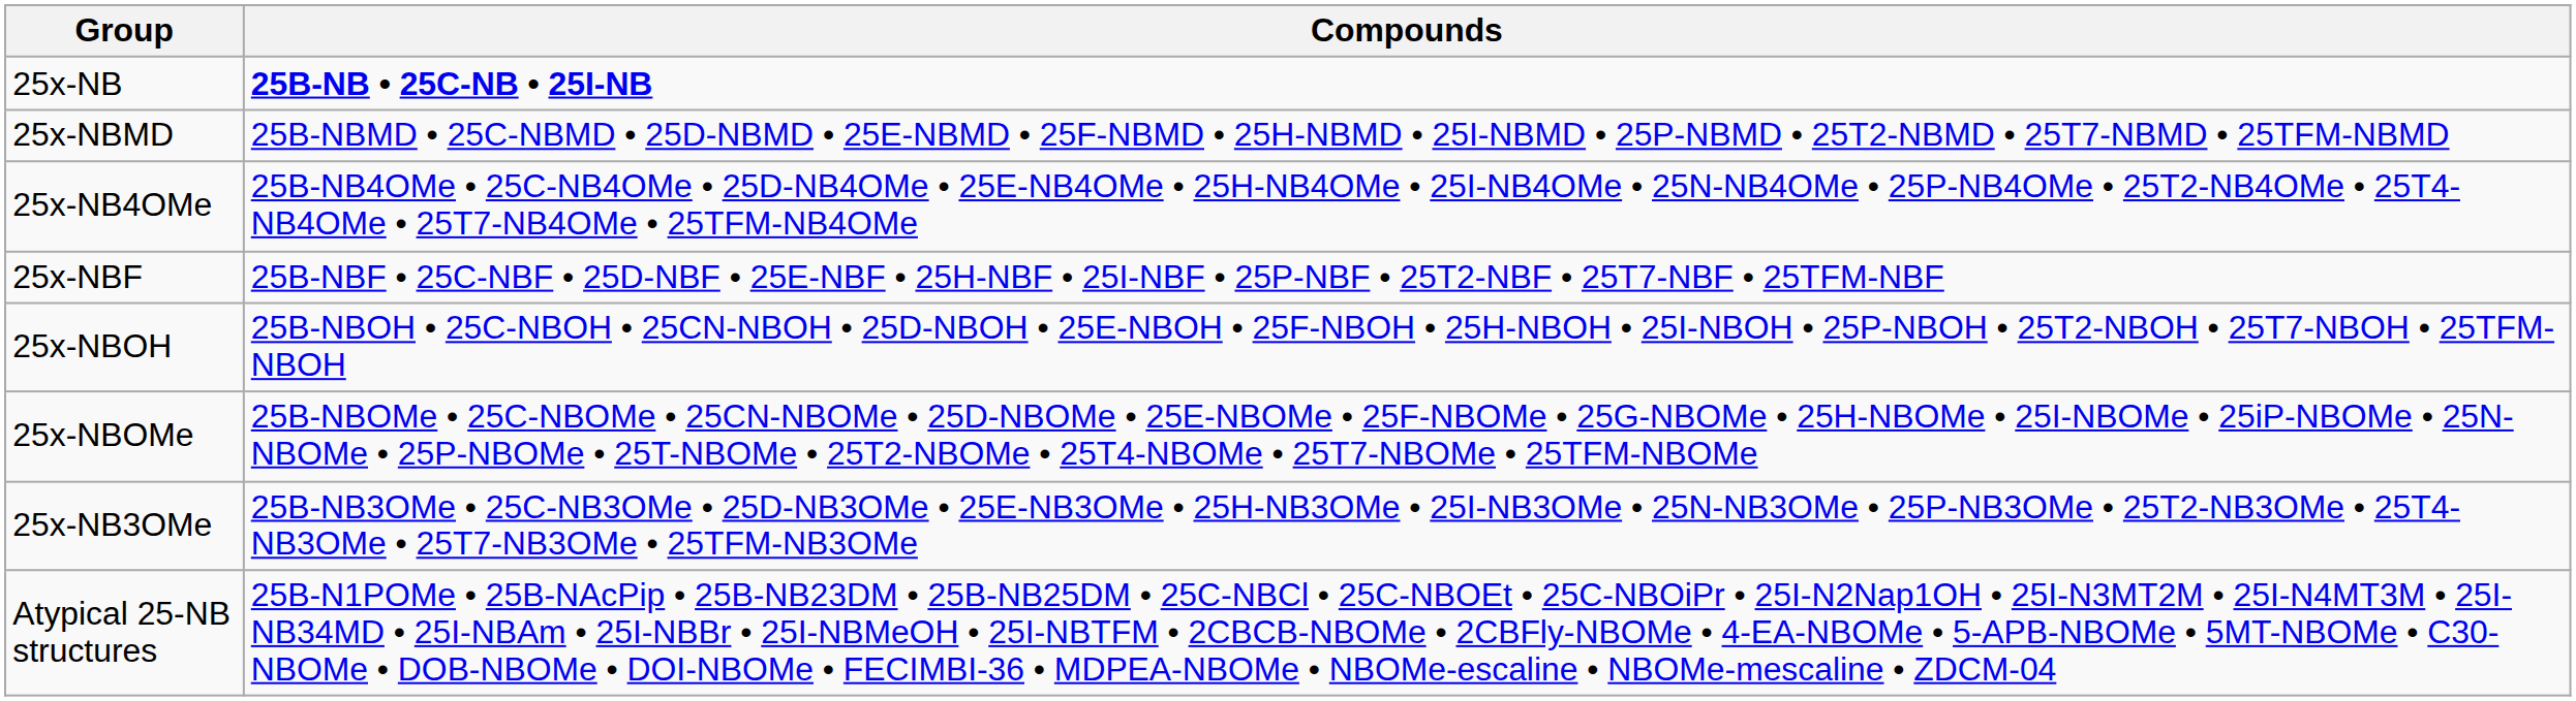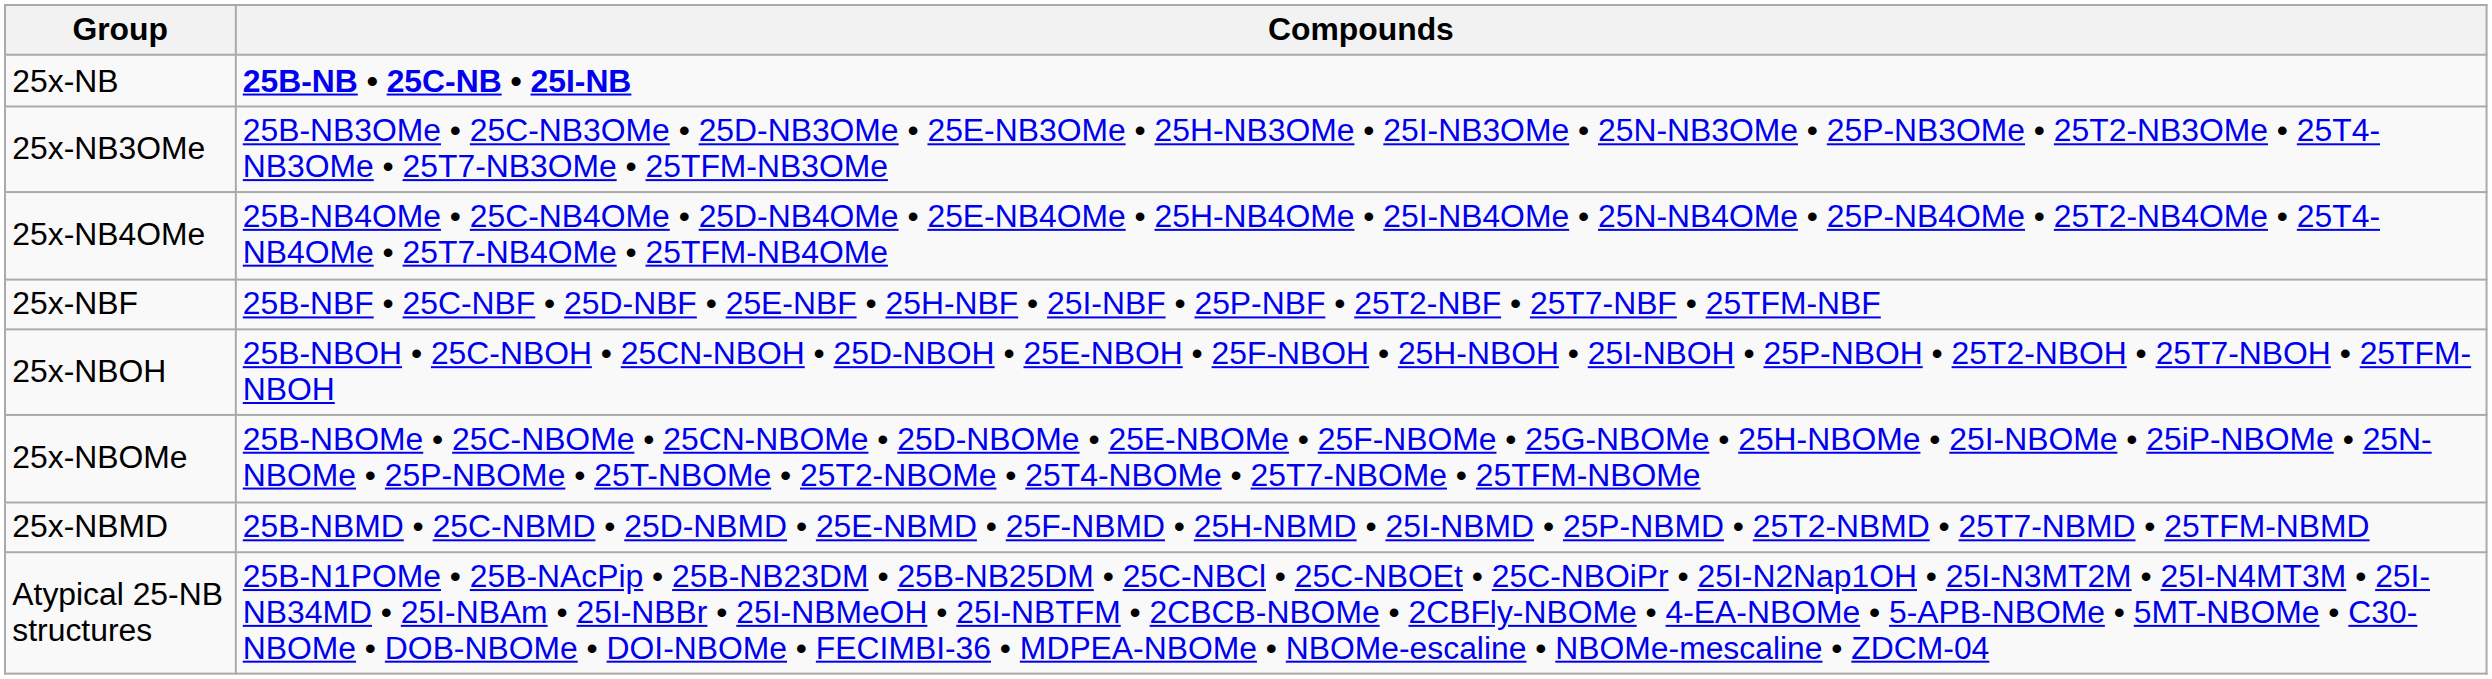rows swapped: 25x-NB3OMe <-> 25x-NBMD
